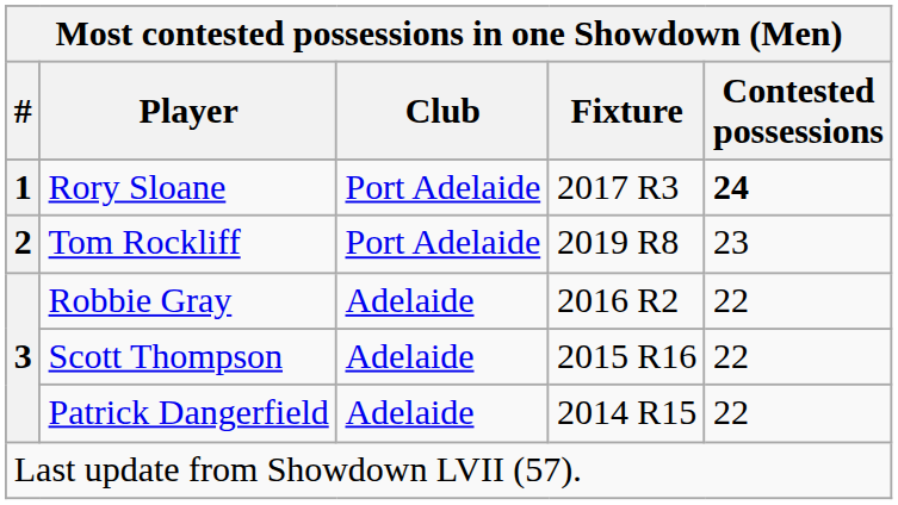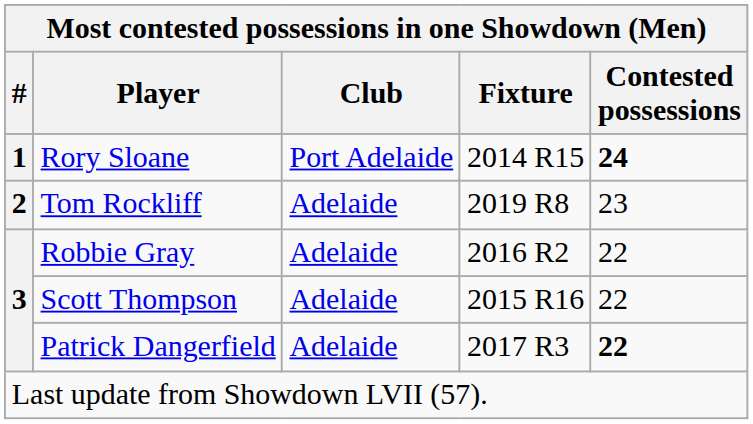Rory Sloane | Fixture: 2017 R3 -> 2014 R15
Tom Rockliff | Club: Port Adelaide -> Adelaide
Patrick Dangerfield | Fixture: 2014 R15 -> 2017 R3
Patrick Dangerfield | Contested possessions: normal -> bold
